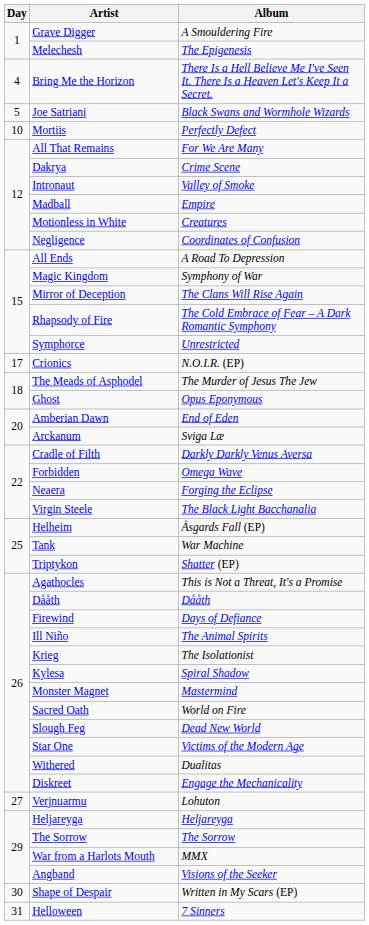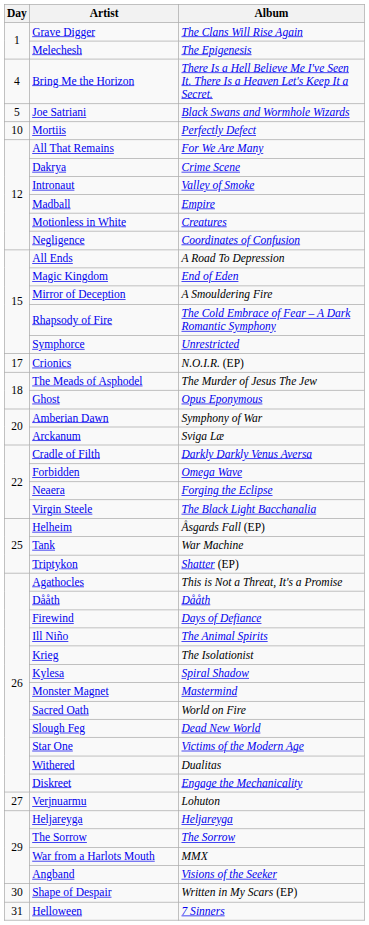Grave Digger | Album: A Smouldering Fire -> The Clans Will Rise Again
Magic Kingdom | Album: Symphony of War -> End of Eden
Mirror of Deception | Album: The Clans Will Rise Again -> A Smouldering Fire
Amberian Dawn | Album: End of Eden -> Symphony of War
